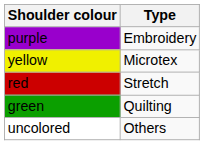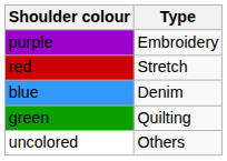- row: yellow | Microtex
+ row: blue | Denim
